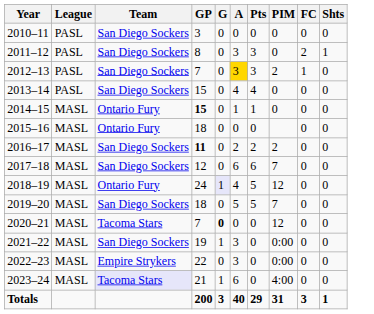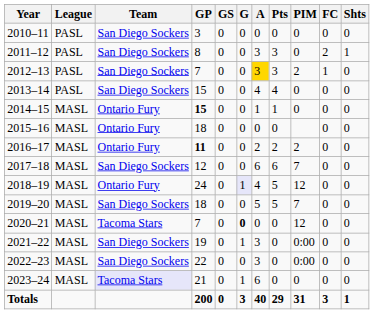+ column: GS | 0 | 0 | 0 | 0 | 0 | 0 | 0 | 0 | 0 | 0 | 0 | 0 | 0 | 0 | 0
2016–17 | Team: San Diego Sockers -> Ontario Fury
2022–23 | Team: Empire Strykers -> San Diego Sockers
2023–24 | PIM: 4:00 -> 0
